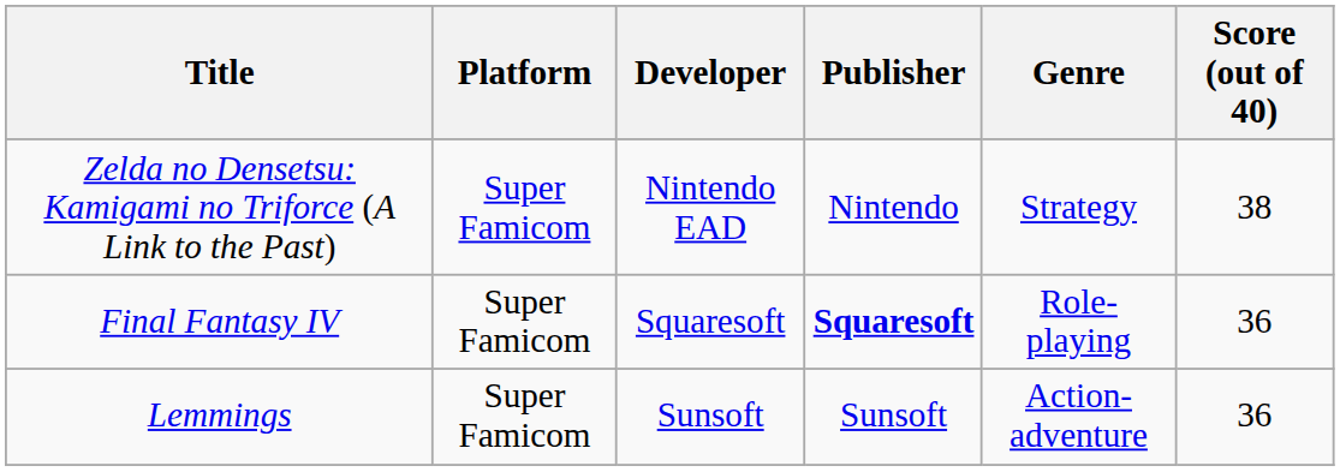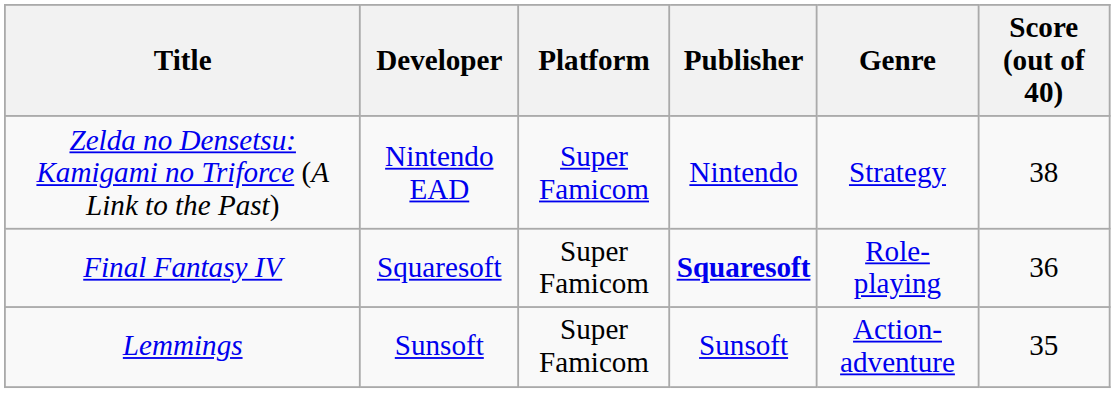columns swapped: Platform <-> Developer
Lemmings | Score (out of 40): 36 -> 35
